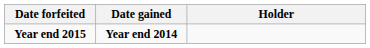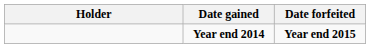columns swapped: Holder <-> Date forfeited
